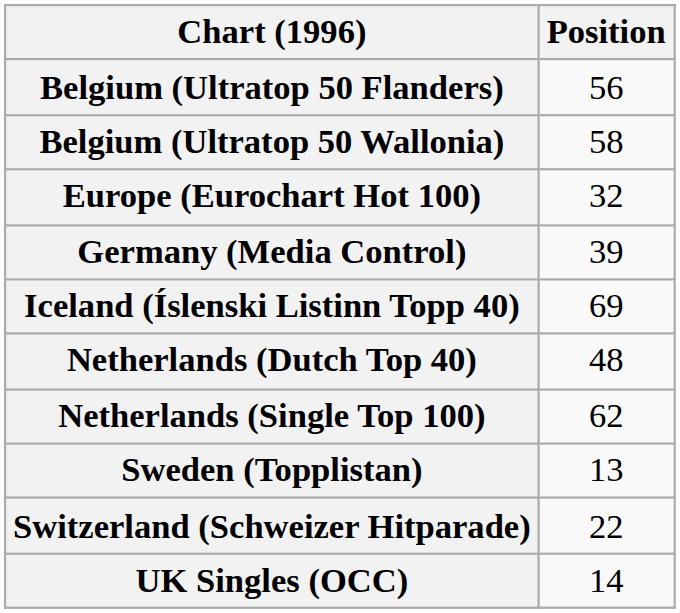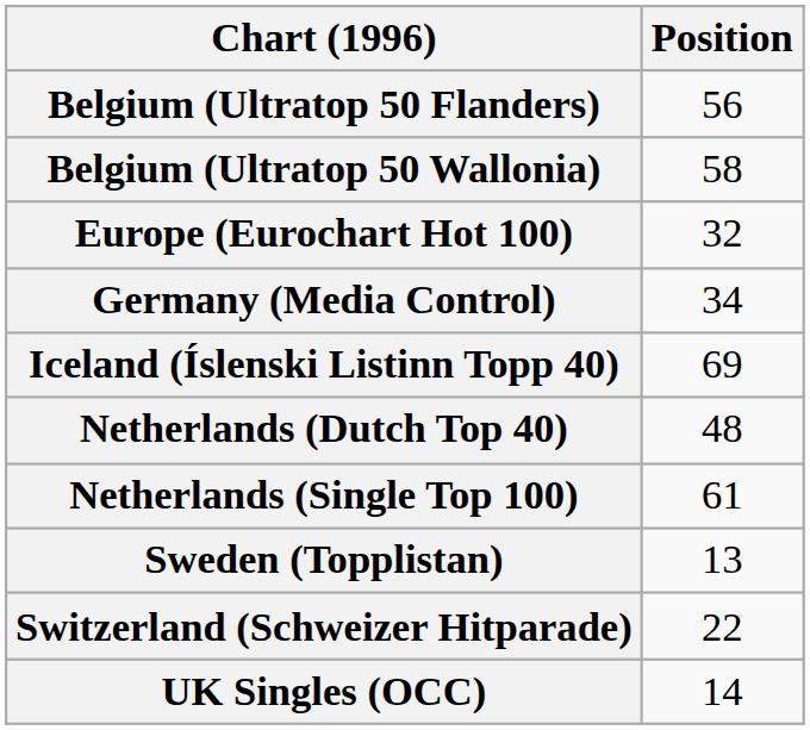Germany (Media Control) | Position: 39 -> 34
Netherlands (Single Top 100) | Position: 62 -> 61
